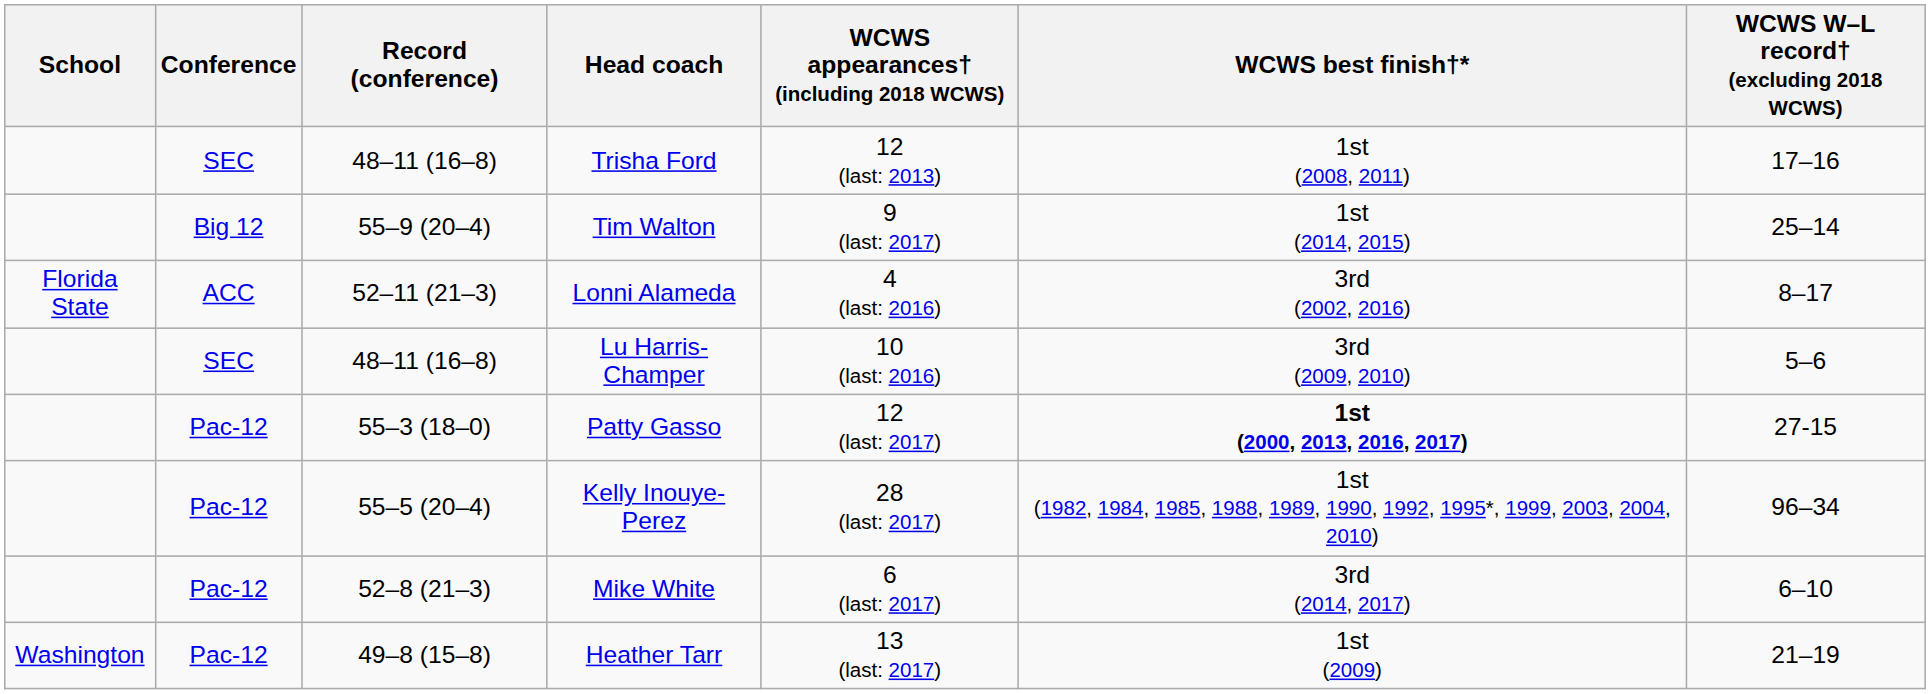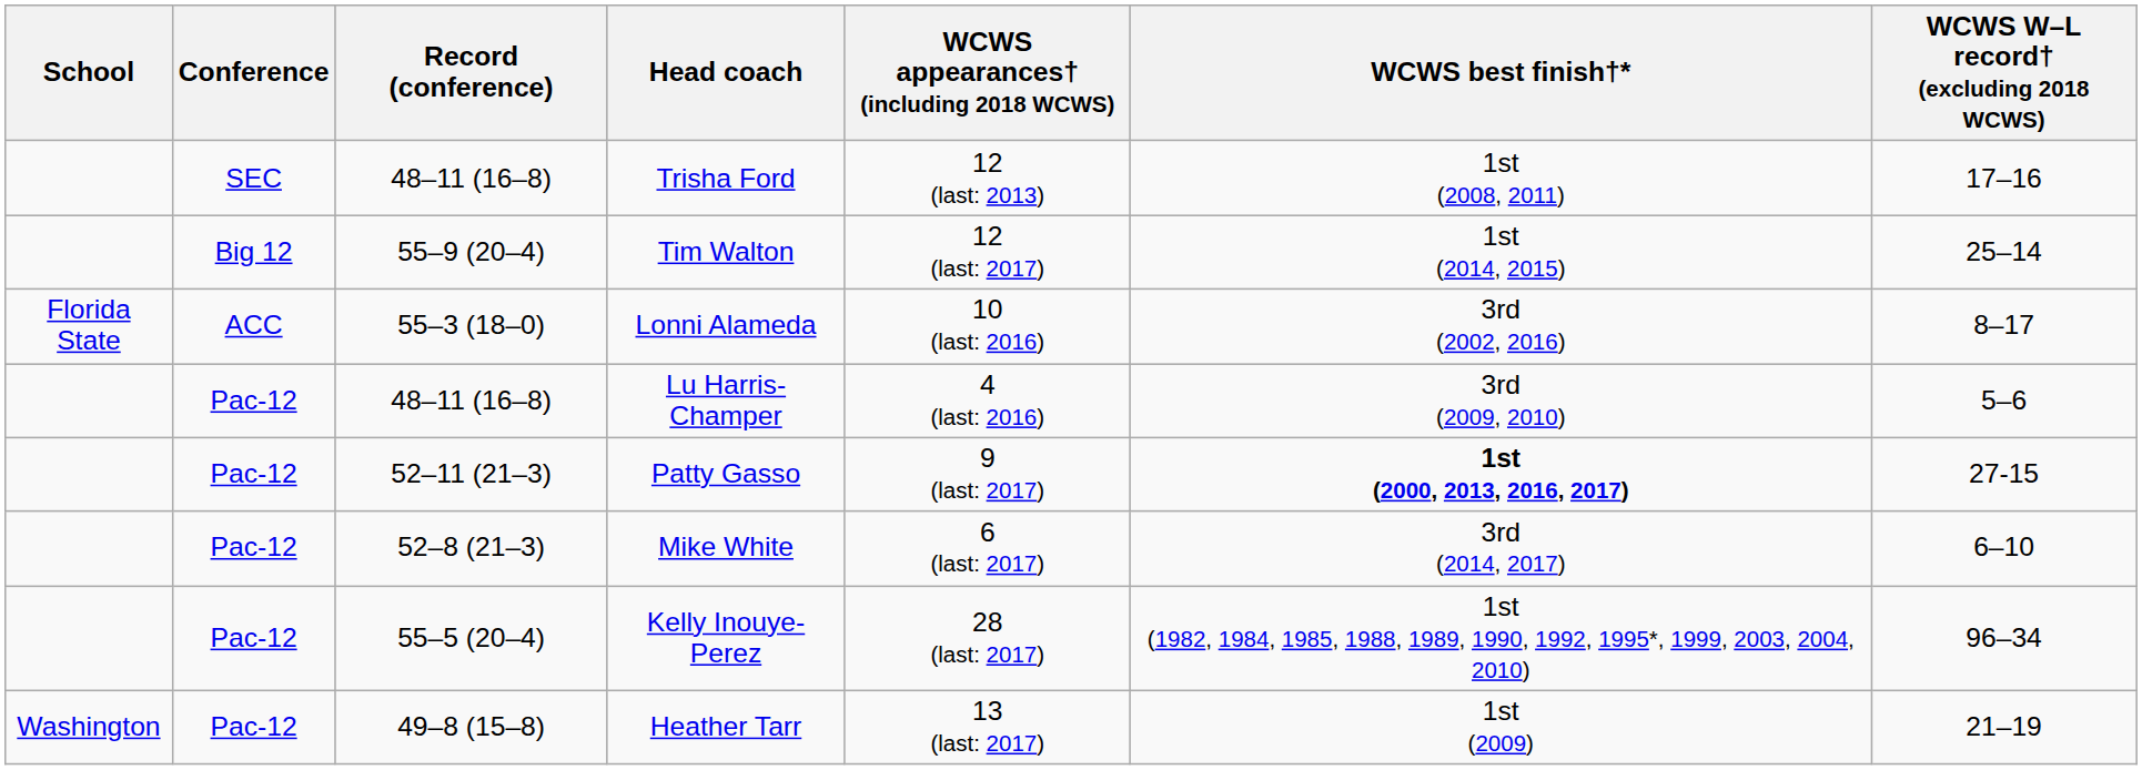Tim Walton | WCWS appearances† (including 2018 WCWS): 9 (last: 2017) -> 12 (last: 2017)
Lonni Alameda | Record (conference): 52–11 (21–3) -> 55–3 (18–0)
Lonni Alameda | WCWS appearances† (including 2018 WCWS): 4 (last: 2016) -> 10 (last: 2016)
Lu Harris-Champer | Conference: SEC -> Pac-12
Lu Harris-Champer | WCWS appearances† (including 2018 WCWS): 10 (last: 2016) -> 4 (last: 2016)
Patty Gasso | Record (conference): 55–3 (18–0) -> 52–11 (21–3)
Patty Gasso | WCWS appearances† (including 2018 WCWS): 12 (last: 2017) -> 9 (last: 2017)
rows swapped: Mike White <-> Kelly Inouye-Perez
